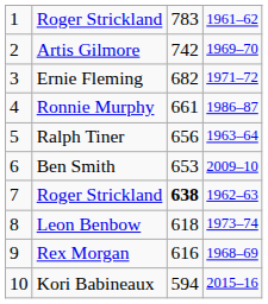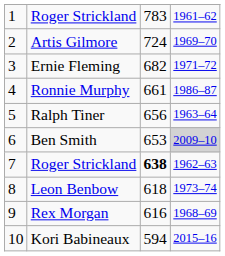Artis Gilmore | column 3: 742 -> 724
Ben Smith | column 4: no background -> lightgrey background
